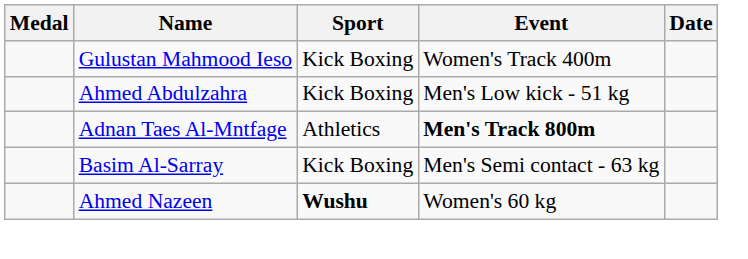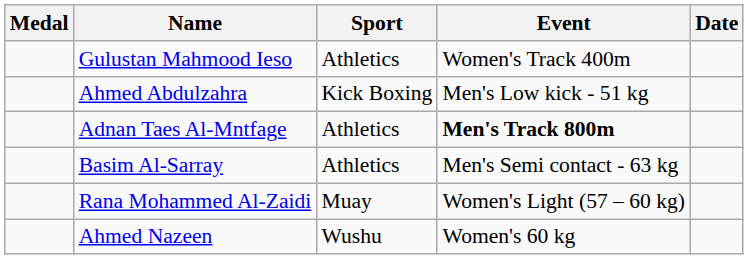Gulustan Mahmood Ieso | Sport: Kick Boxing -> Athletics
Basim Al-Sarray | Sport: Kick Boxing -> Athletics
+ row: Rana Mohammed Al-Zaidi | Muay | Women's Light (57 – 60 kg)
Ahmed Nazeen | Sport: bold -> normal
